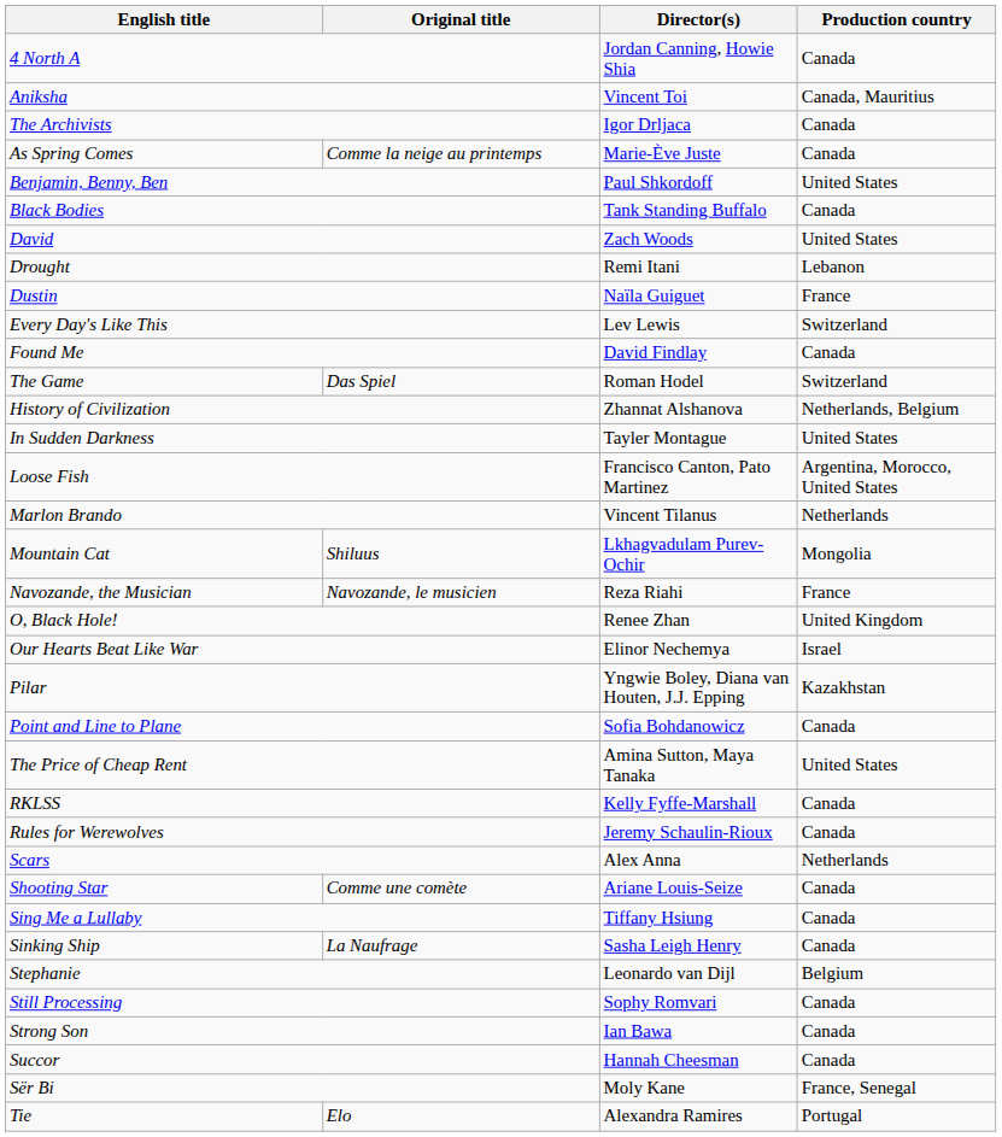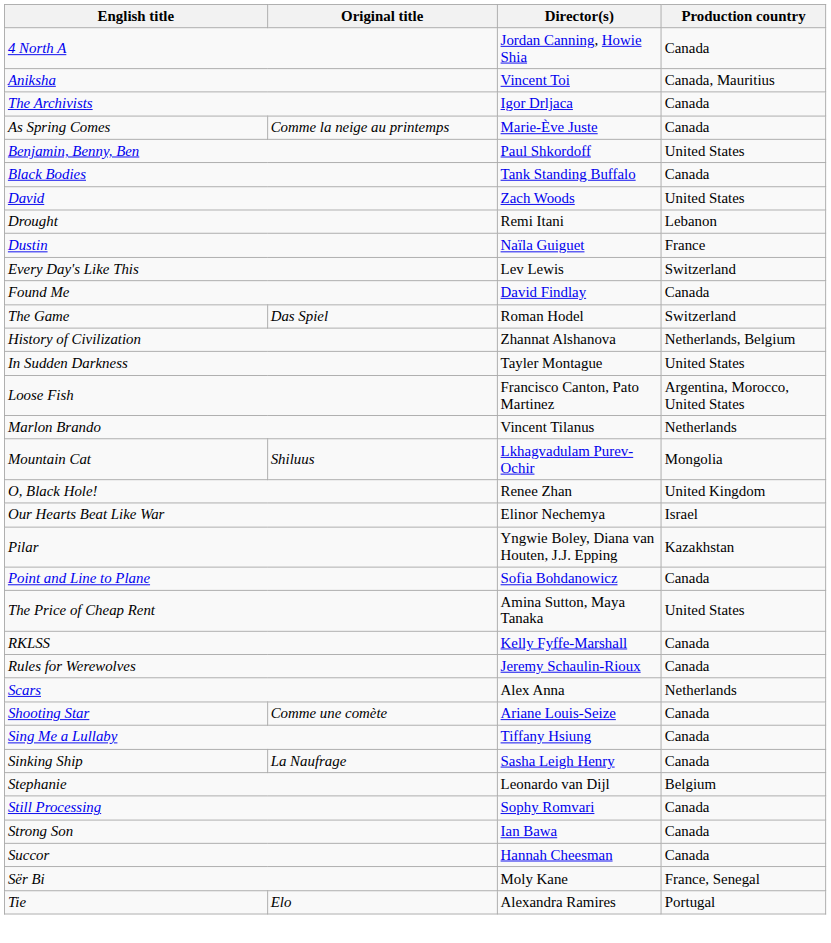- row: Navozande, the Musician | Navozande, le musicien | Reza Riahi | France
